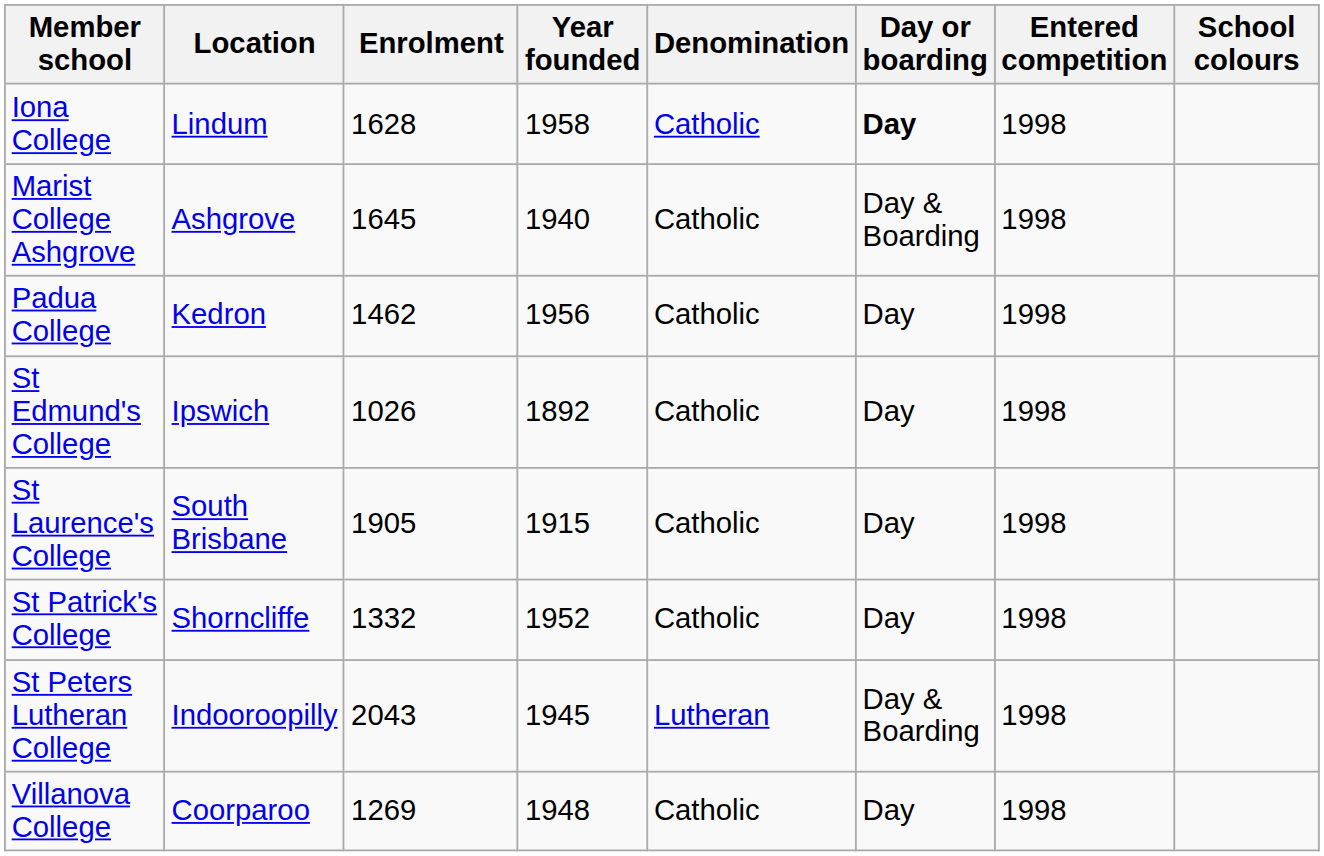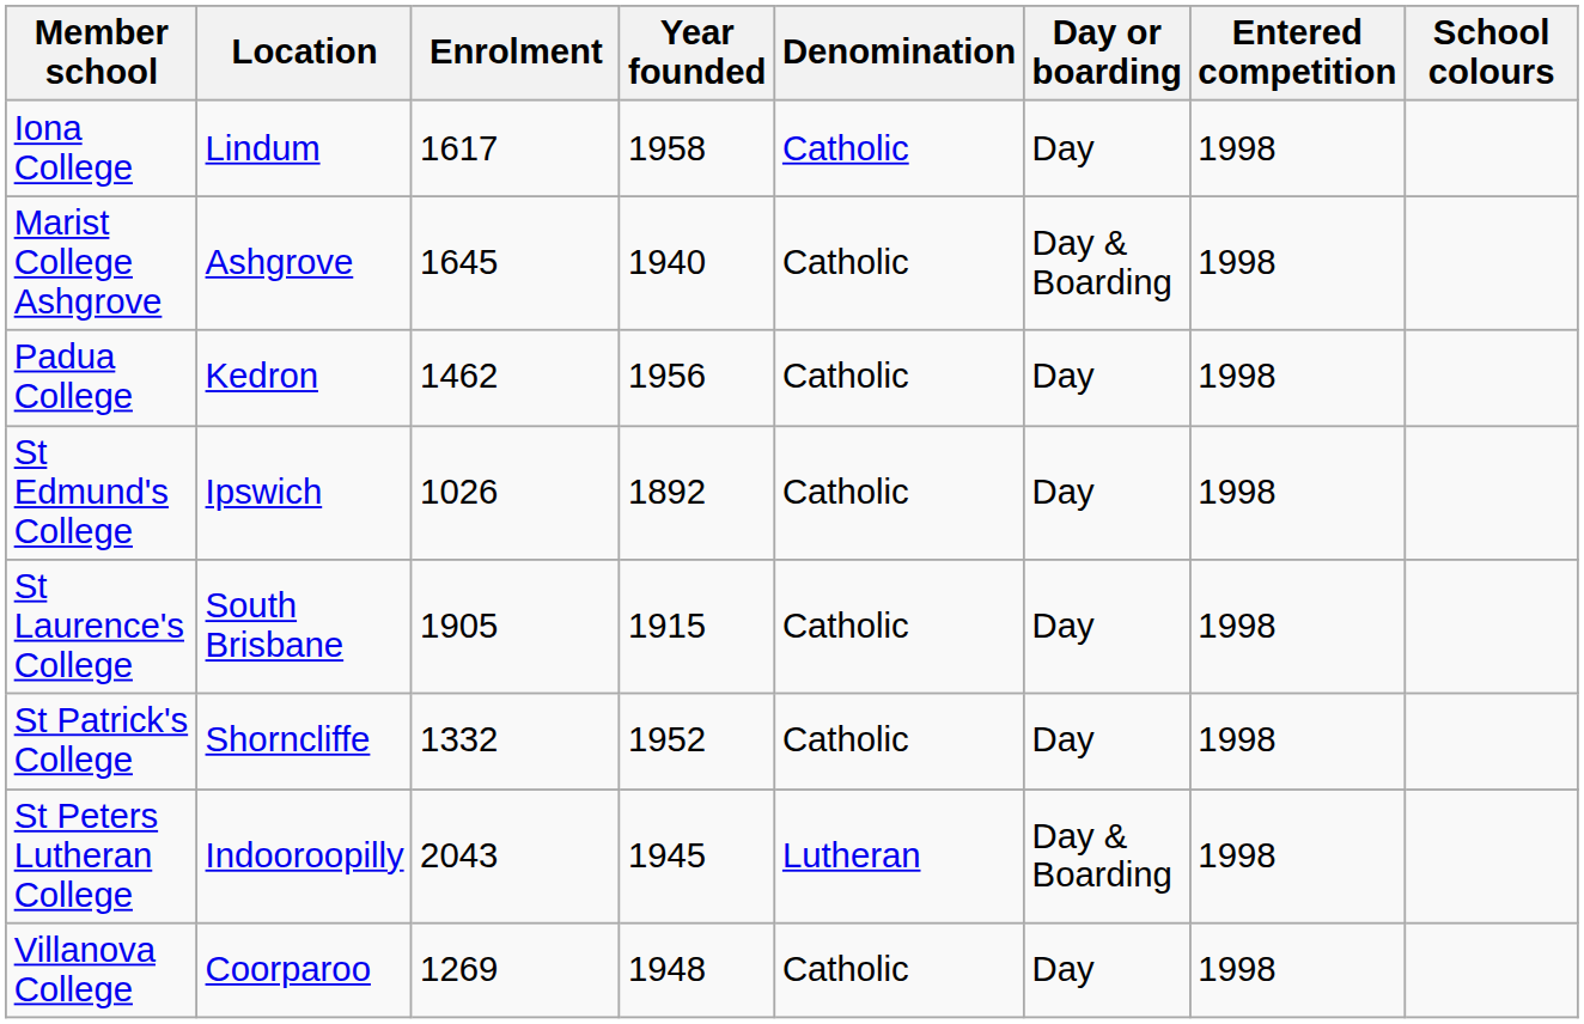Iona College | Enrolment: 1628 -> 1617
Iona College | Day or boarding: bold -> normal
